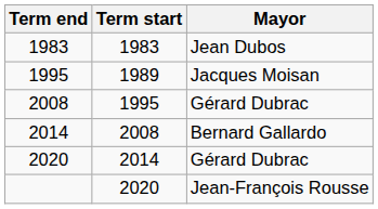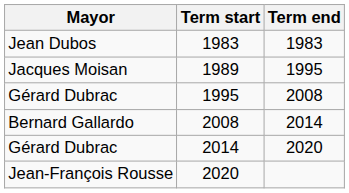columns swapped: Mayor <-> Term end
